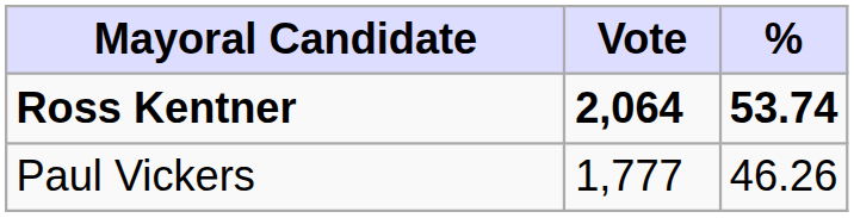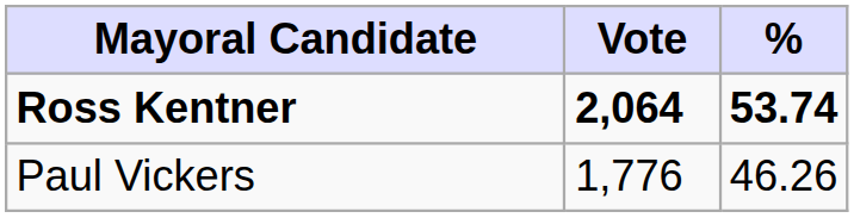Paul Vickers | Vote: 1,777 -> 1,776
